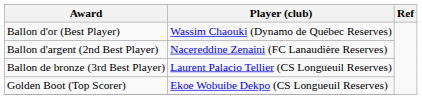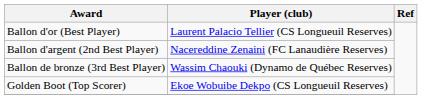Ballon d'or (Best Player) | Player (club): Wassim Chaouki (Dynamo de Québec Reserves) -> Laurent Palacio Tellier (CS Longueuil Reserves)
Ballon de bronze (3rd Best Player) | Player (club): Laurent Palacio Tellier (CS Longueuil Reserves) -> Wassim Chaouki (Dynamo de Québec Reserves)
